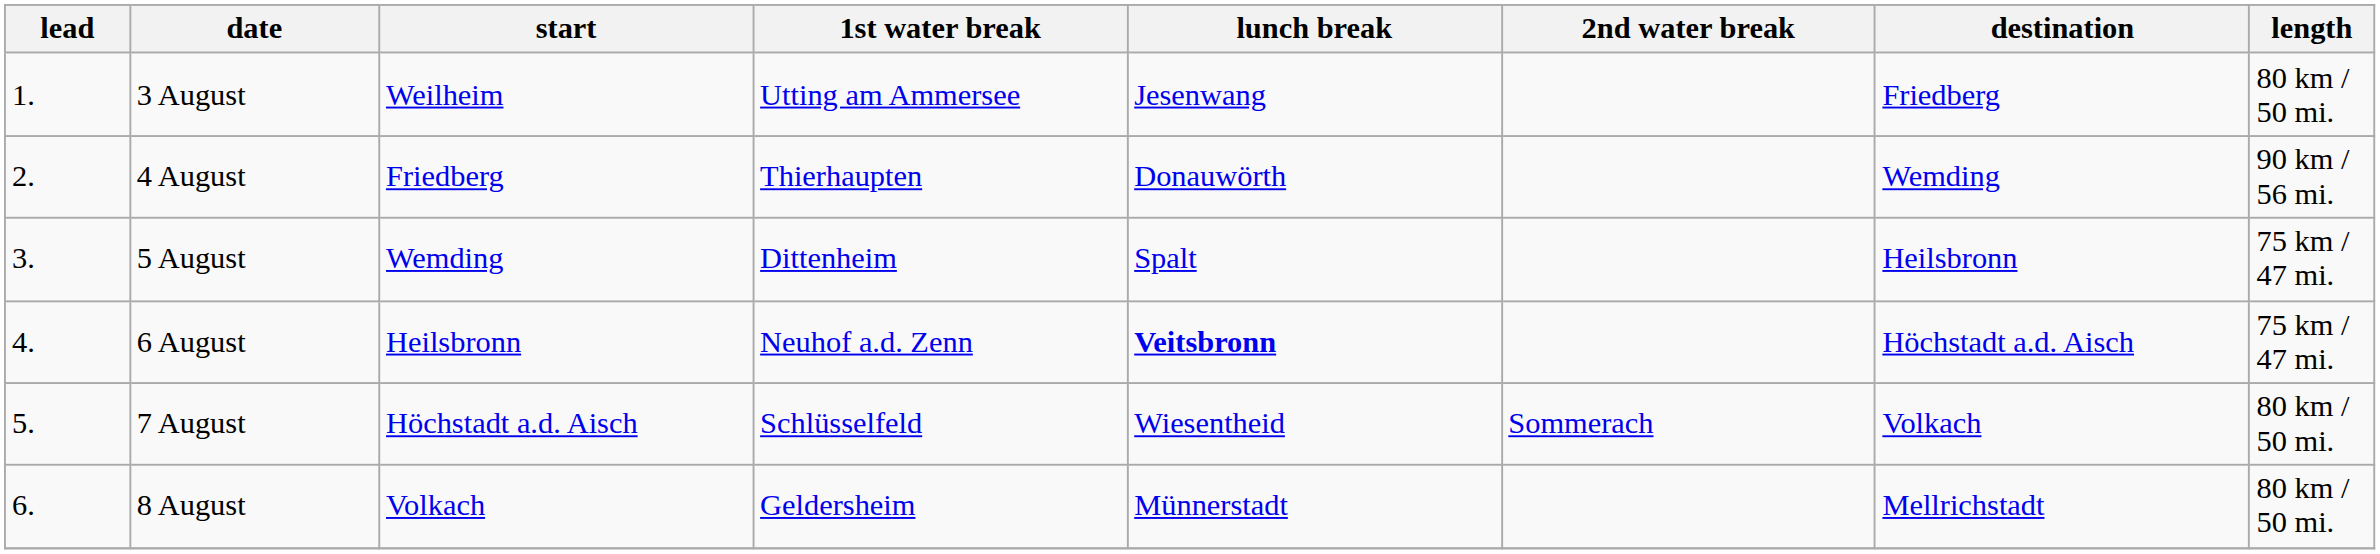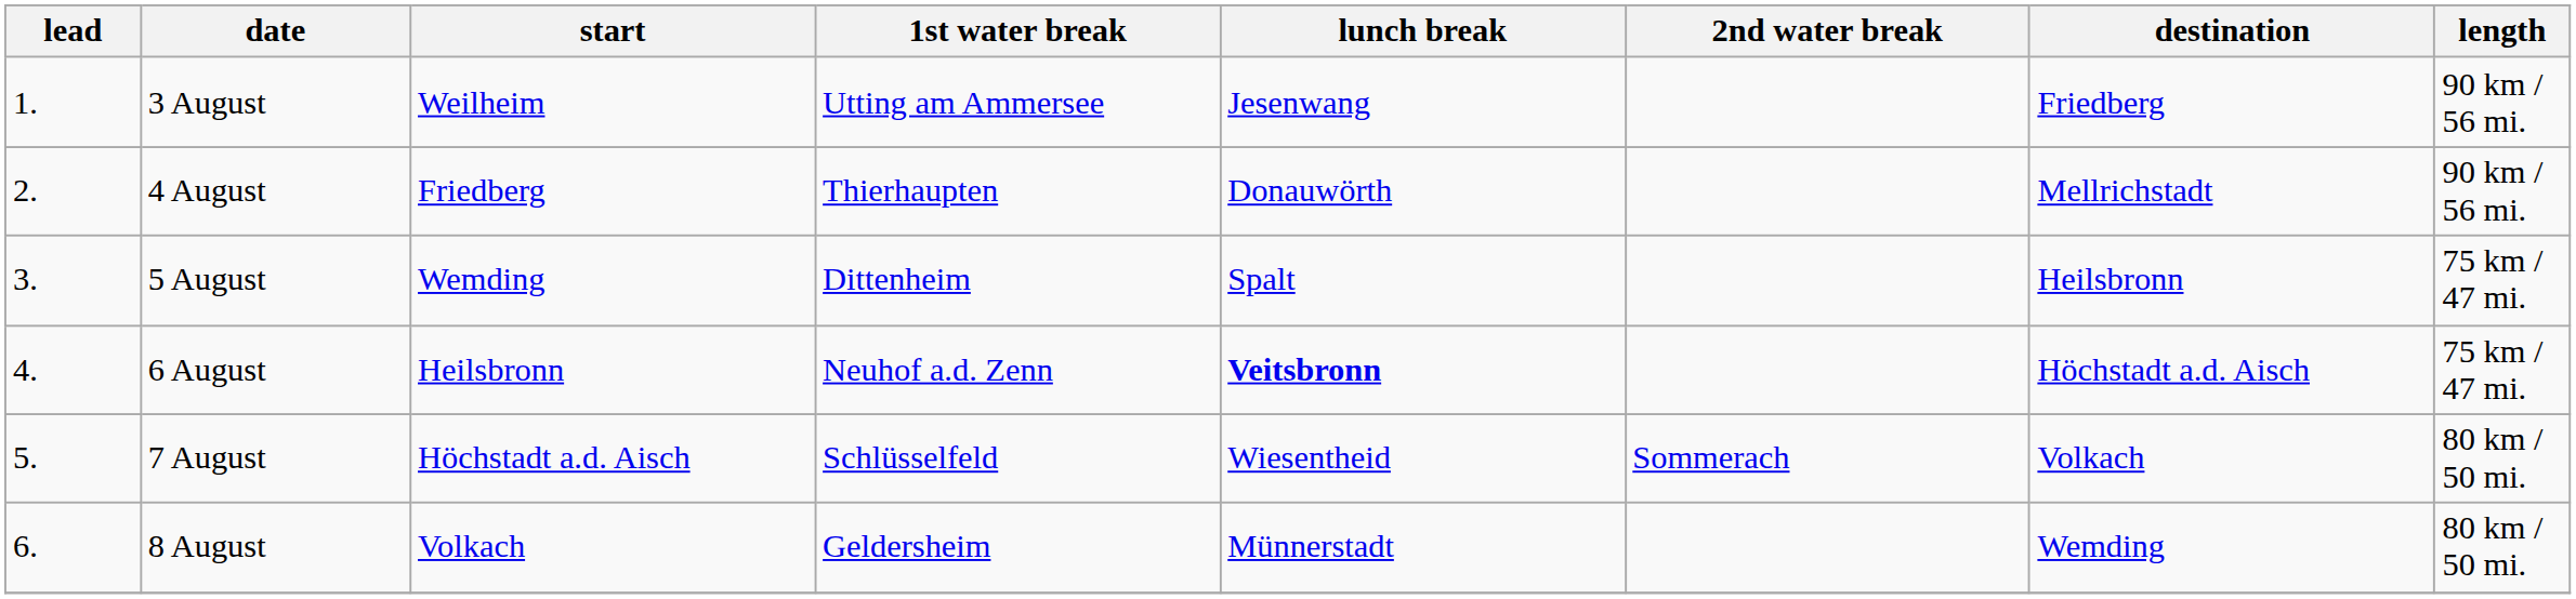3 August | length: 80 km / 50 mi. -> 90 km / 56 mi.
4 August | destination: Wemding -> Mellrichstadt
8 August | destination: Mellrichstadt -> Wemding
